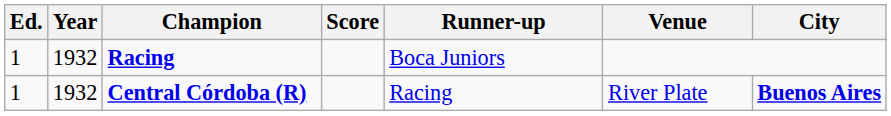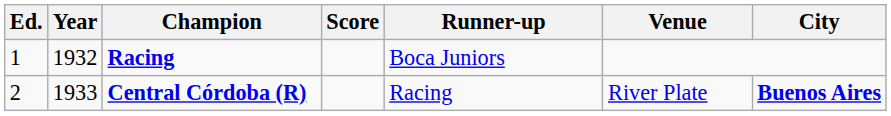Central Córdoba (R) | Ed.: 1 -> 2
Central Córdoba (R) | Year: 1932 -> 1933
